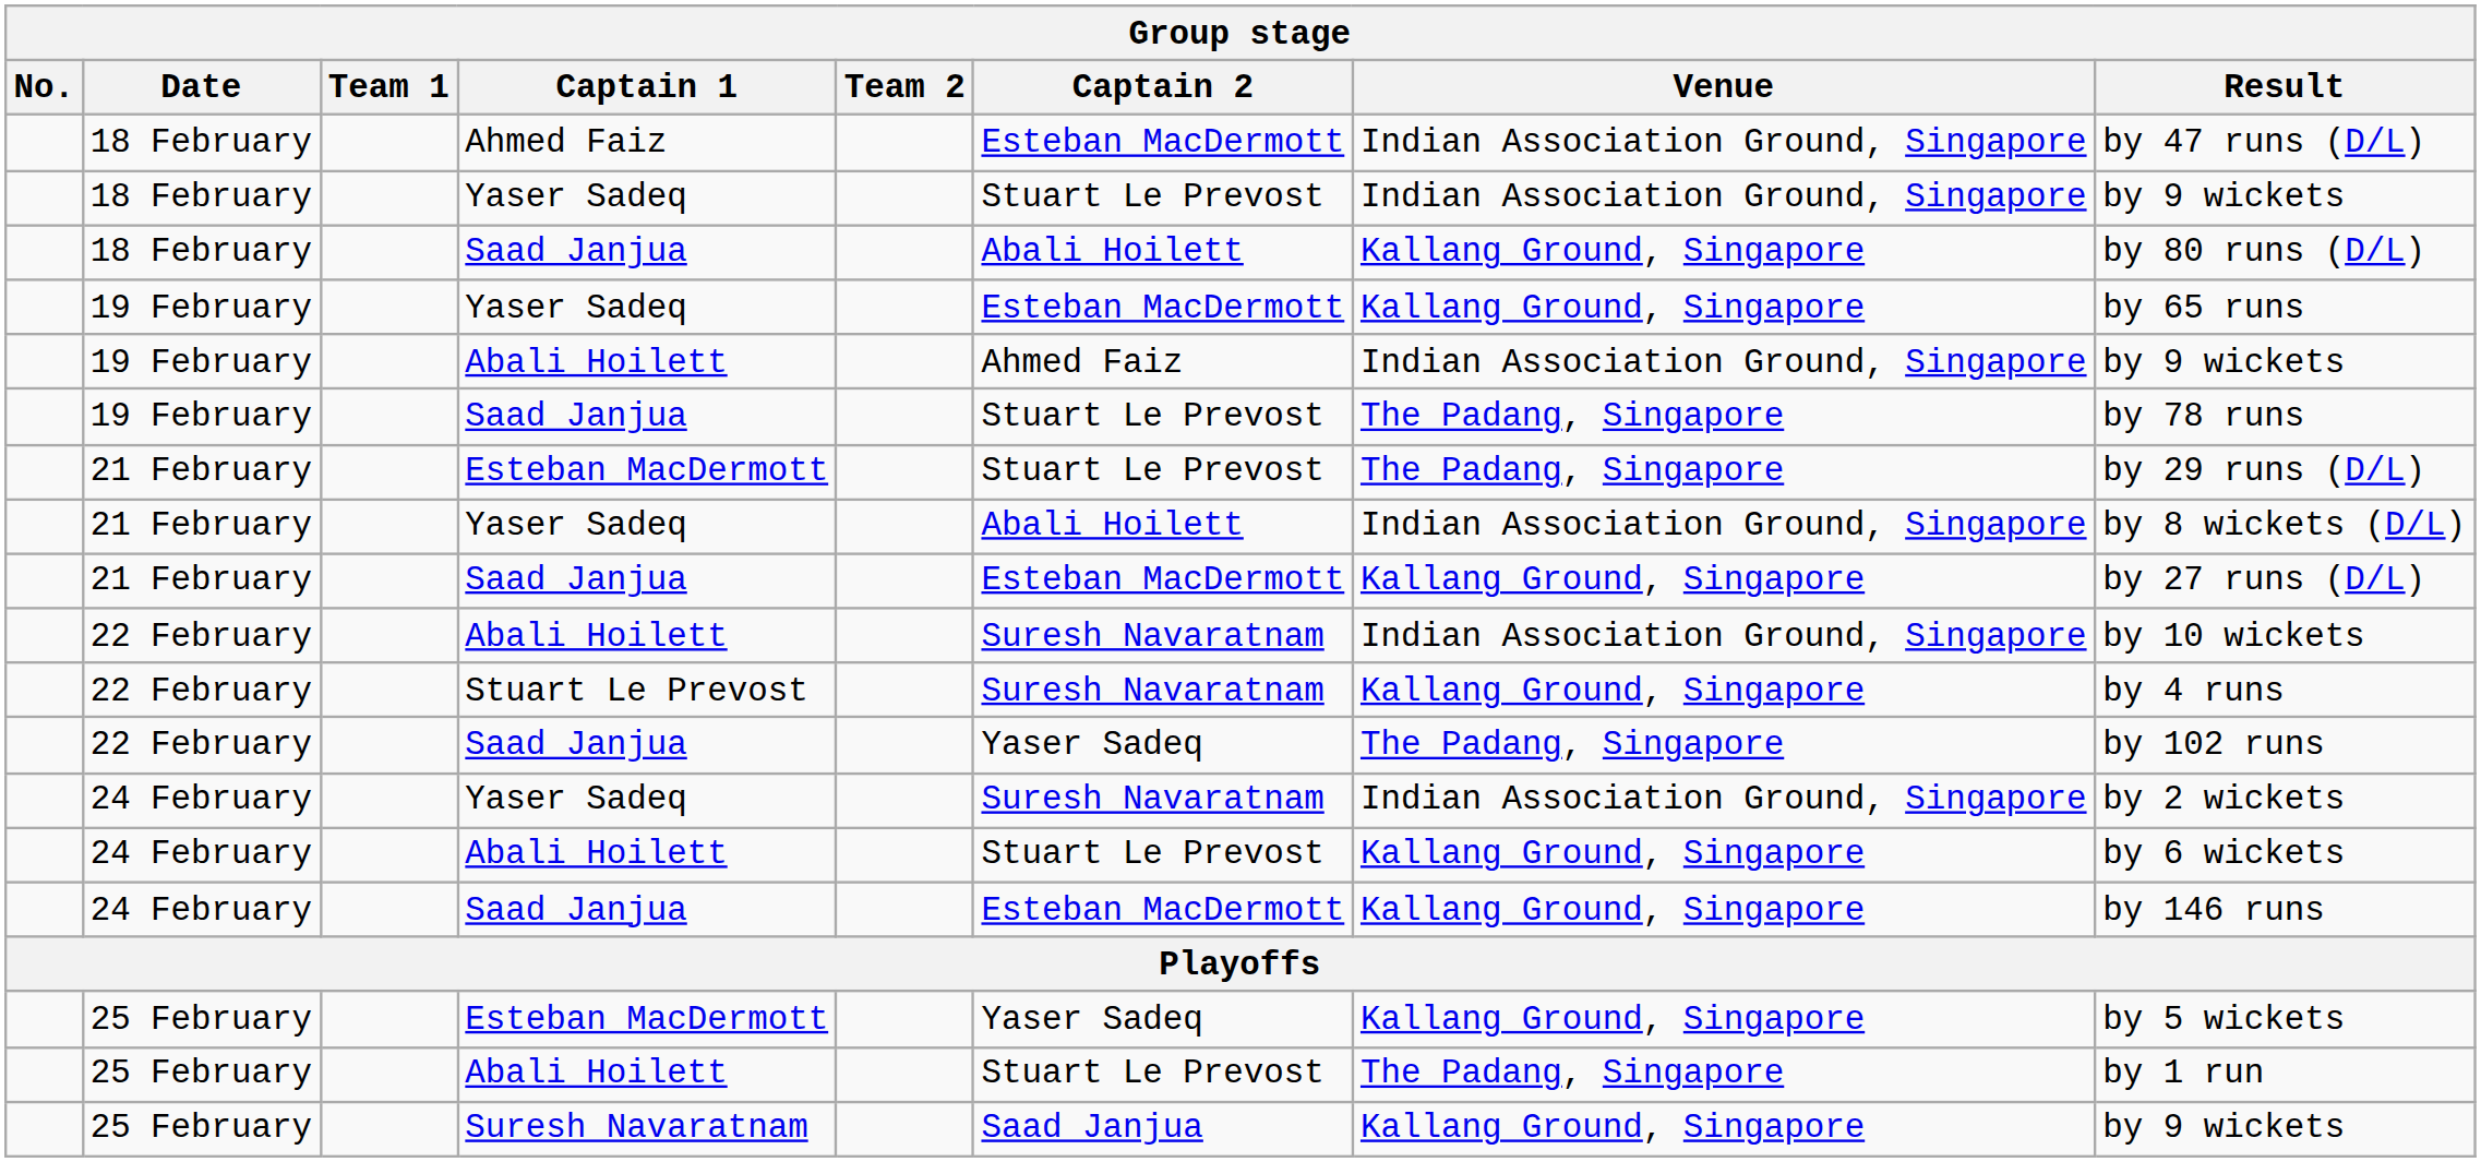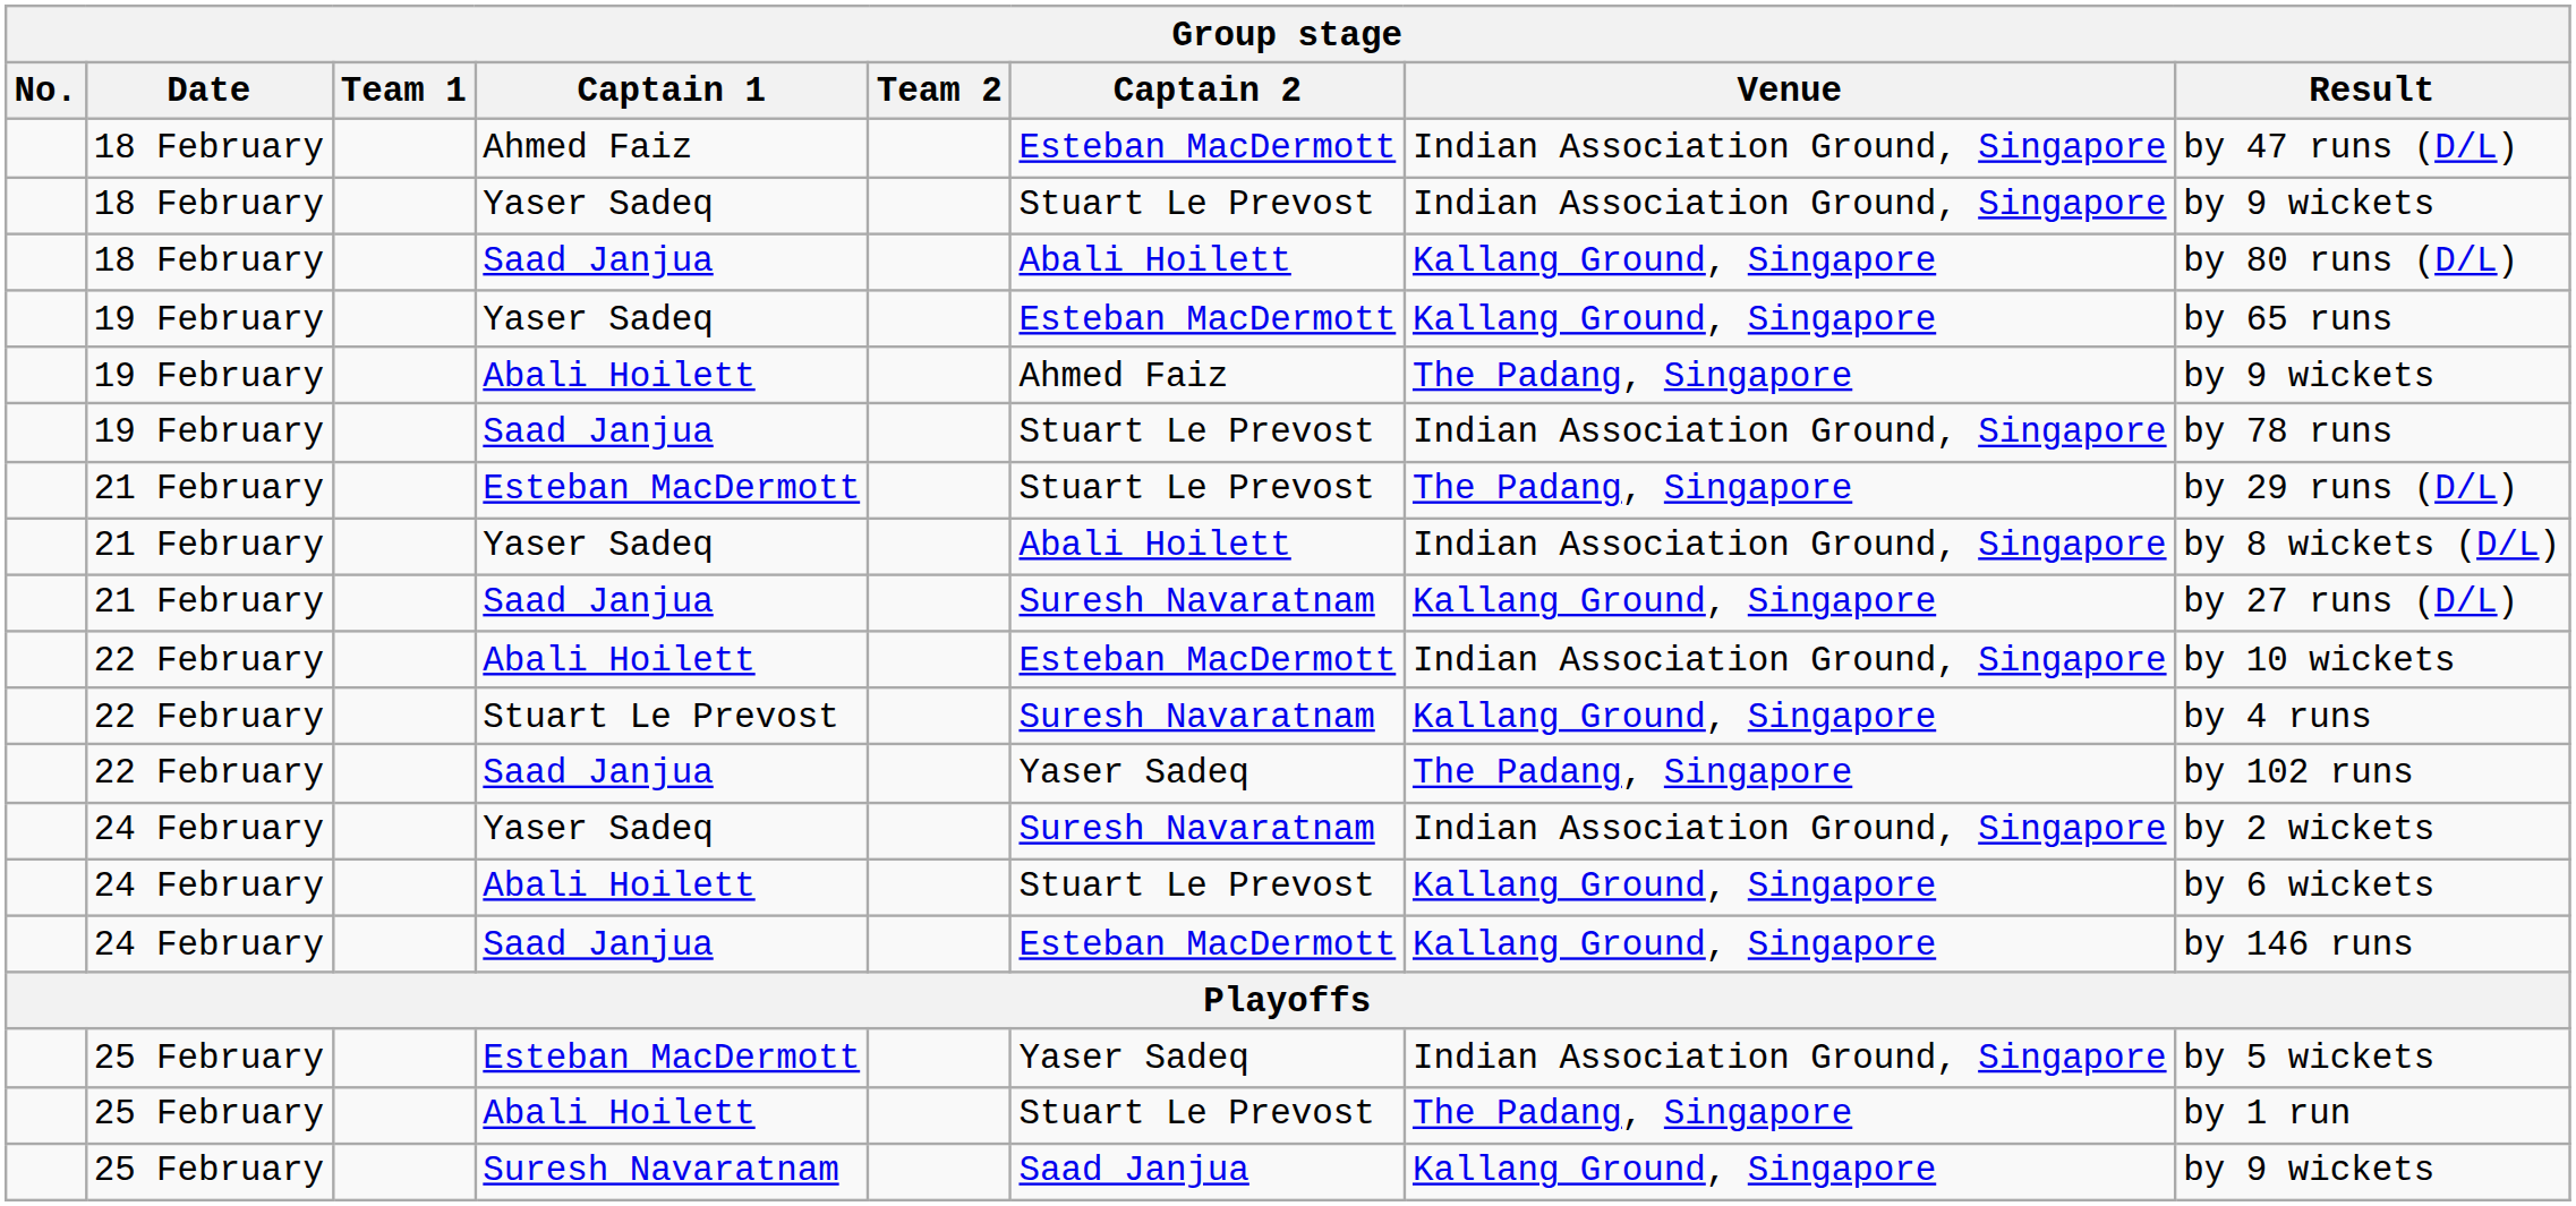19 February / Abali Hoilett | Venue: Indian Association Ground, Singapore -> The Padang, Singapore
19 February / Saad Janjua | Venue: The Padang, Singapore -> Indian Association Ground, Singapore
21 February / Saad Janjua | Captain 2: Esteban MacDermott -> Suresh Navaratnam
22 February / Abali Hoilett | Captain 2: Suresh Navaratnam -> Esteban MacDermott
25 February / Esteban MacDermott | Venue: Kallang Ground, Singapore -> Indian Association Ground, Singapore
